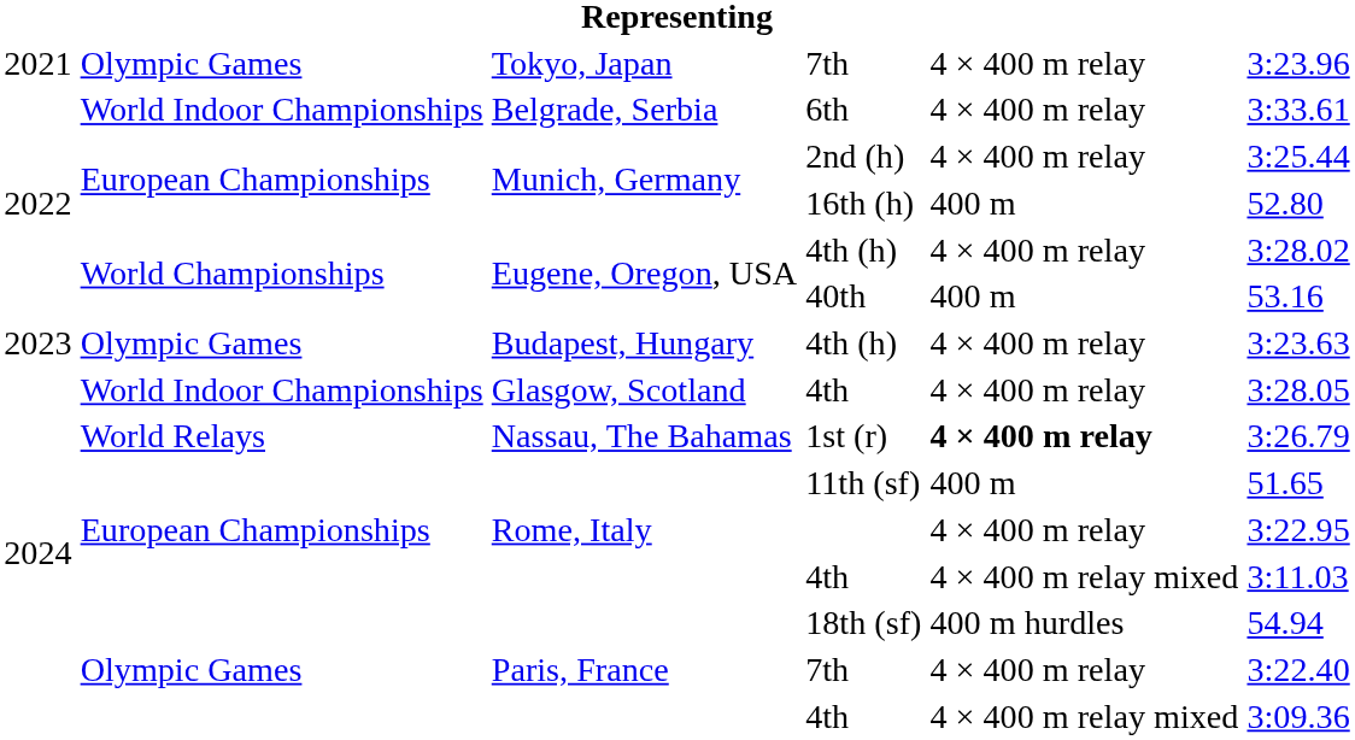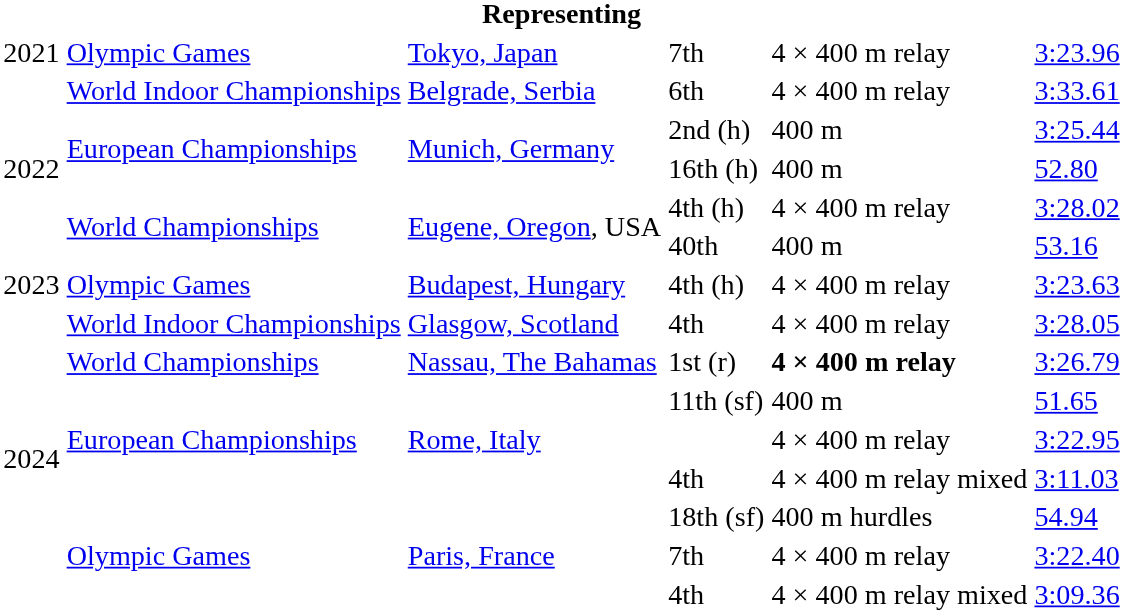2nd (h) | column 5: 4 × 400 m relay -> 400 m
1st (r) | column 2: World Relays -> World Championships
